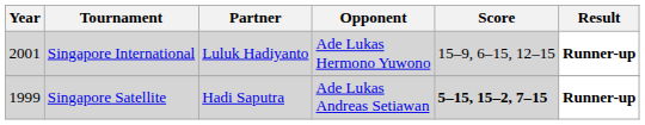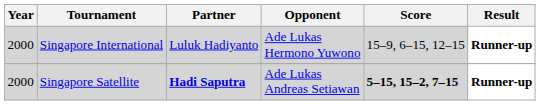Singapore International | Year: 2001 -> 2000
Singapore Satellite | Year: 1999 -> 2000
Singapore Satellite | Partner: normal -> bold
